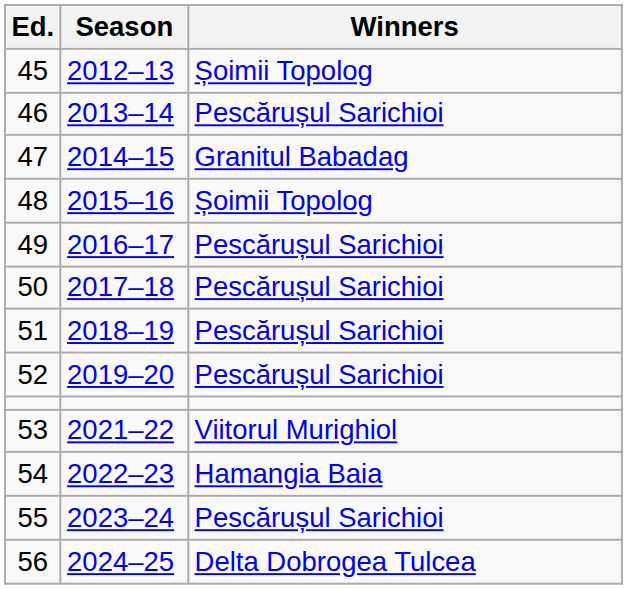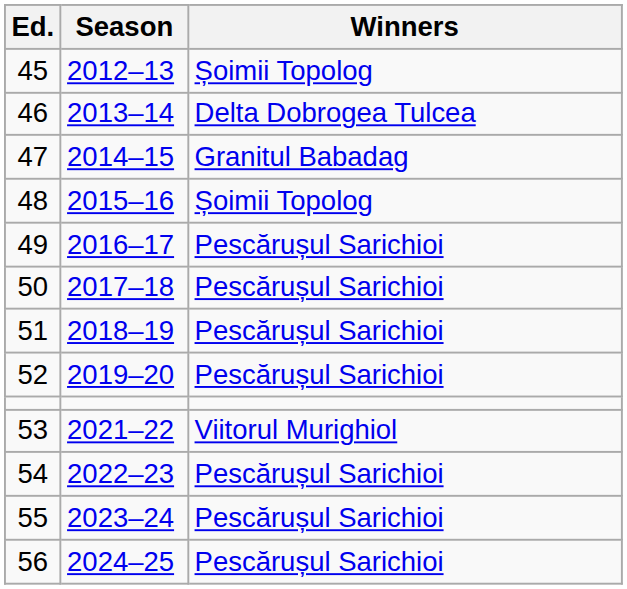46 | Winners: Pescărușul Sarichioi -> Delta Dobrogea Tulcea
54 | Winners: Hamangia Baia -> Pescărușul Sarichioi
56 | Winners: Delta Dobrogea Tulcea -> Pescărușul Sarichioi
